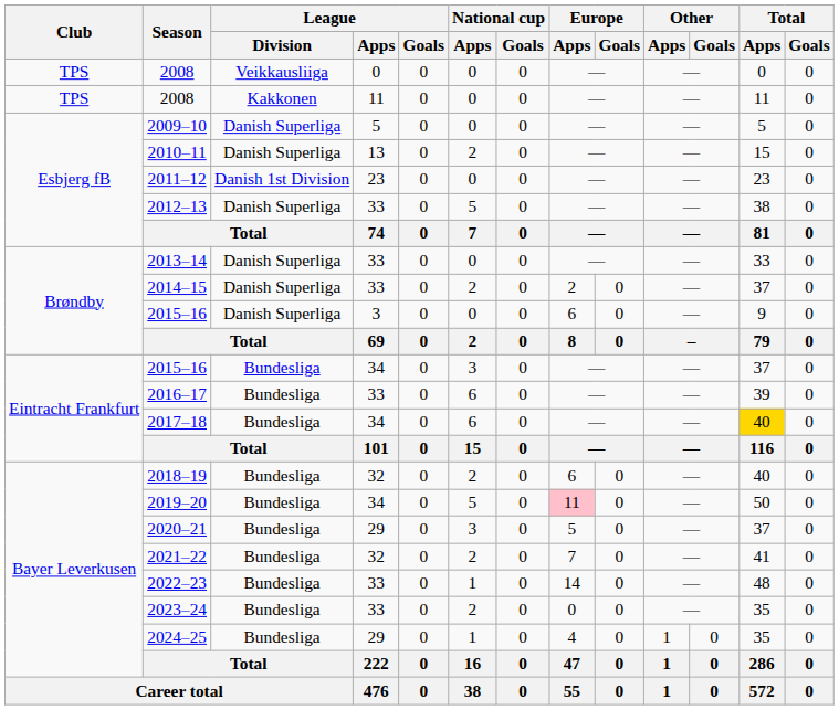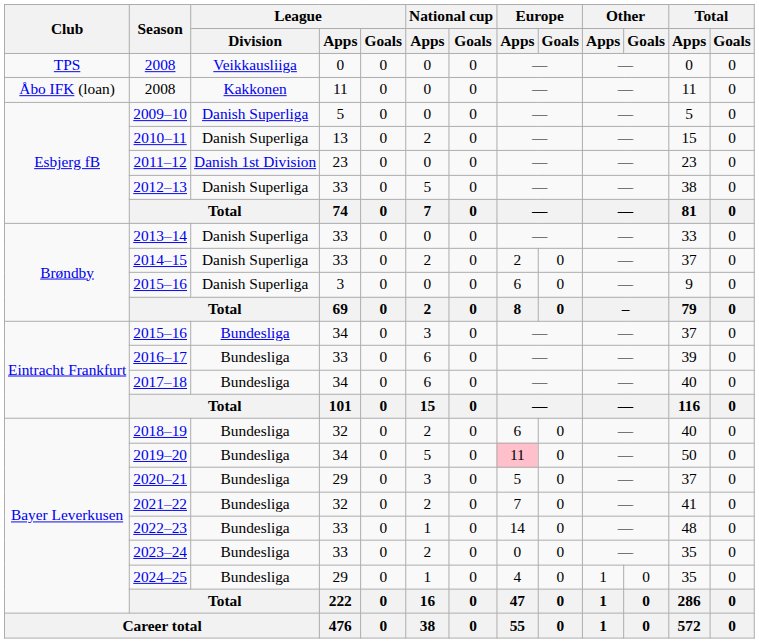2008 / 11 | Club: TPS -> Åbo IFK (loan)
2017–18 | Total / Apps: gold background -> no background
